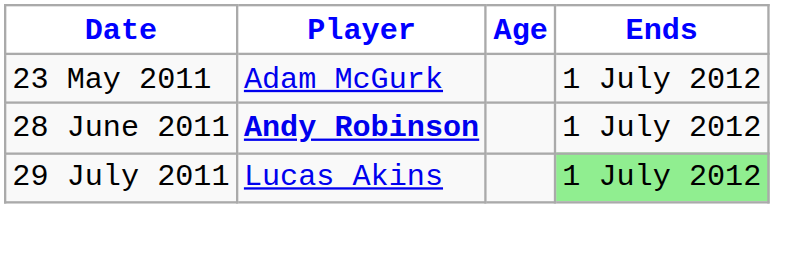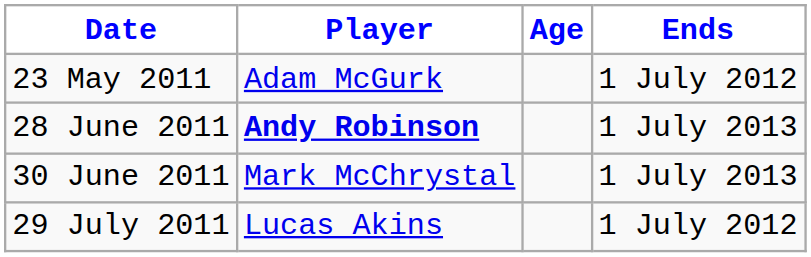28 June 2011 | Ends: 1 July 2012 -> 1 July 2013
+ row: 30 June 2011 | Mark McChrystal | 1 July 2013
29 July 2011 | Ends: lightgreen background -> no background
